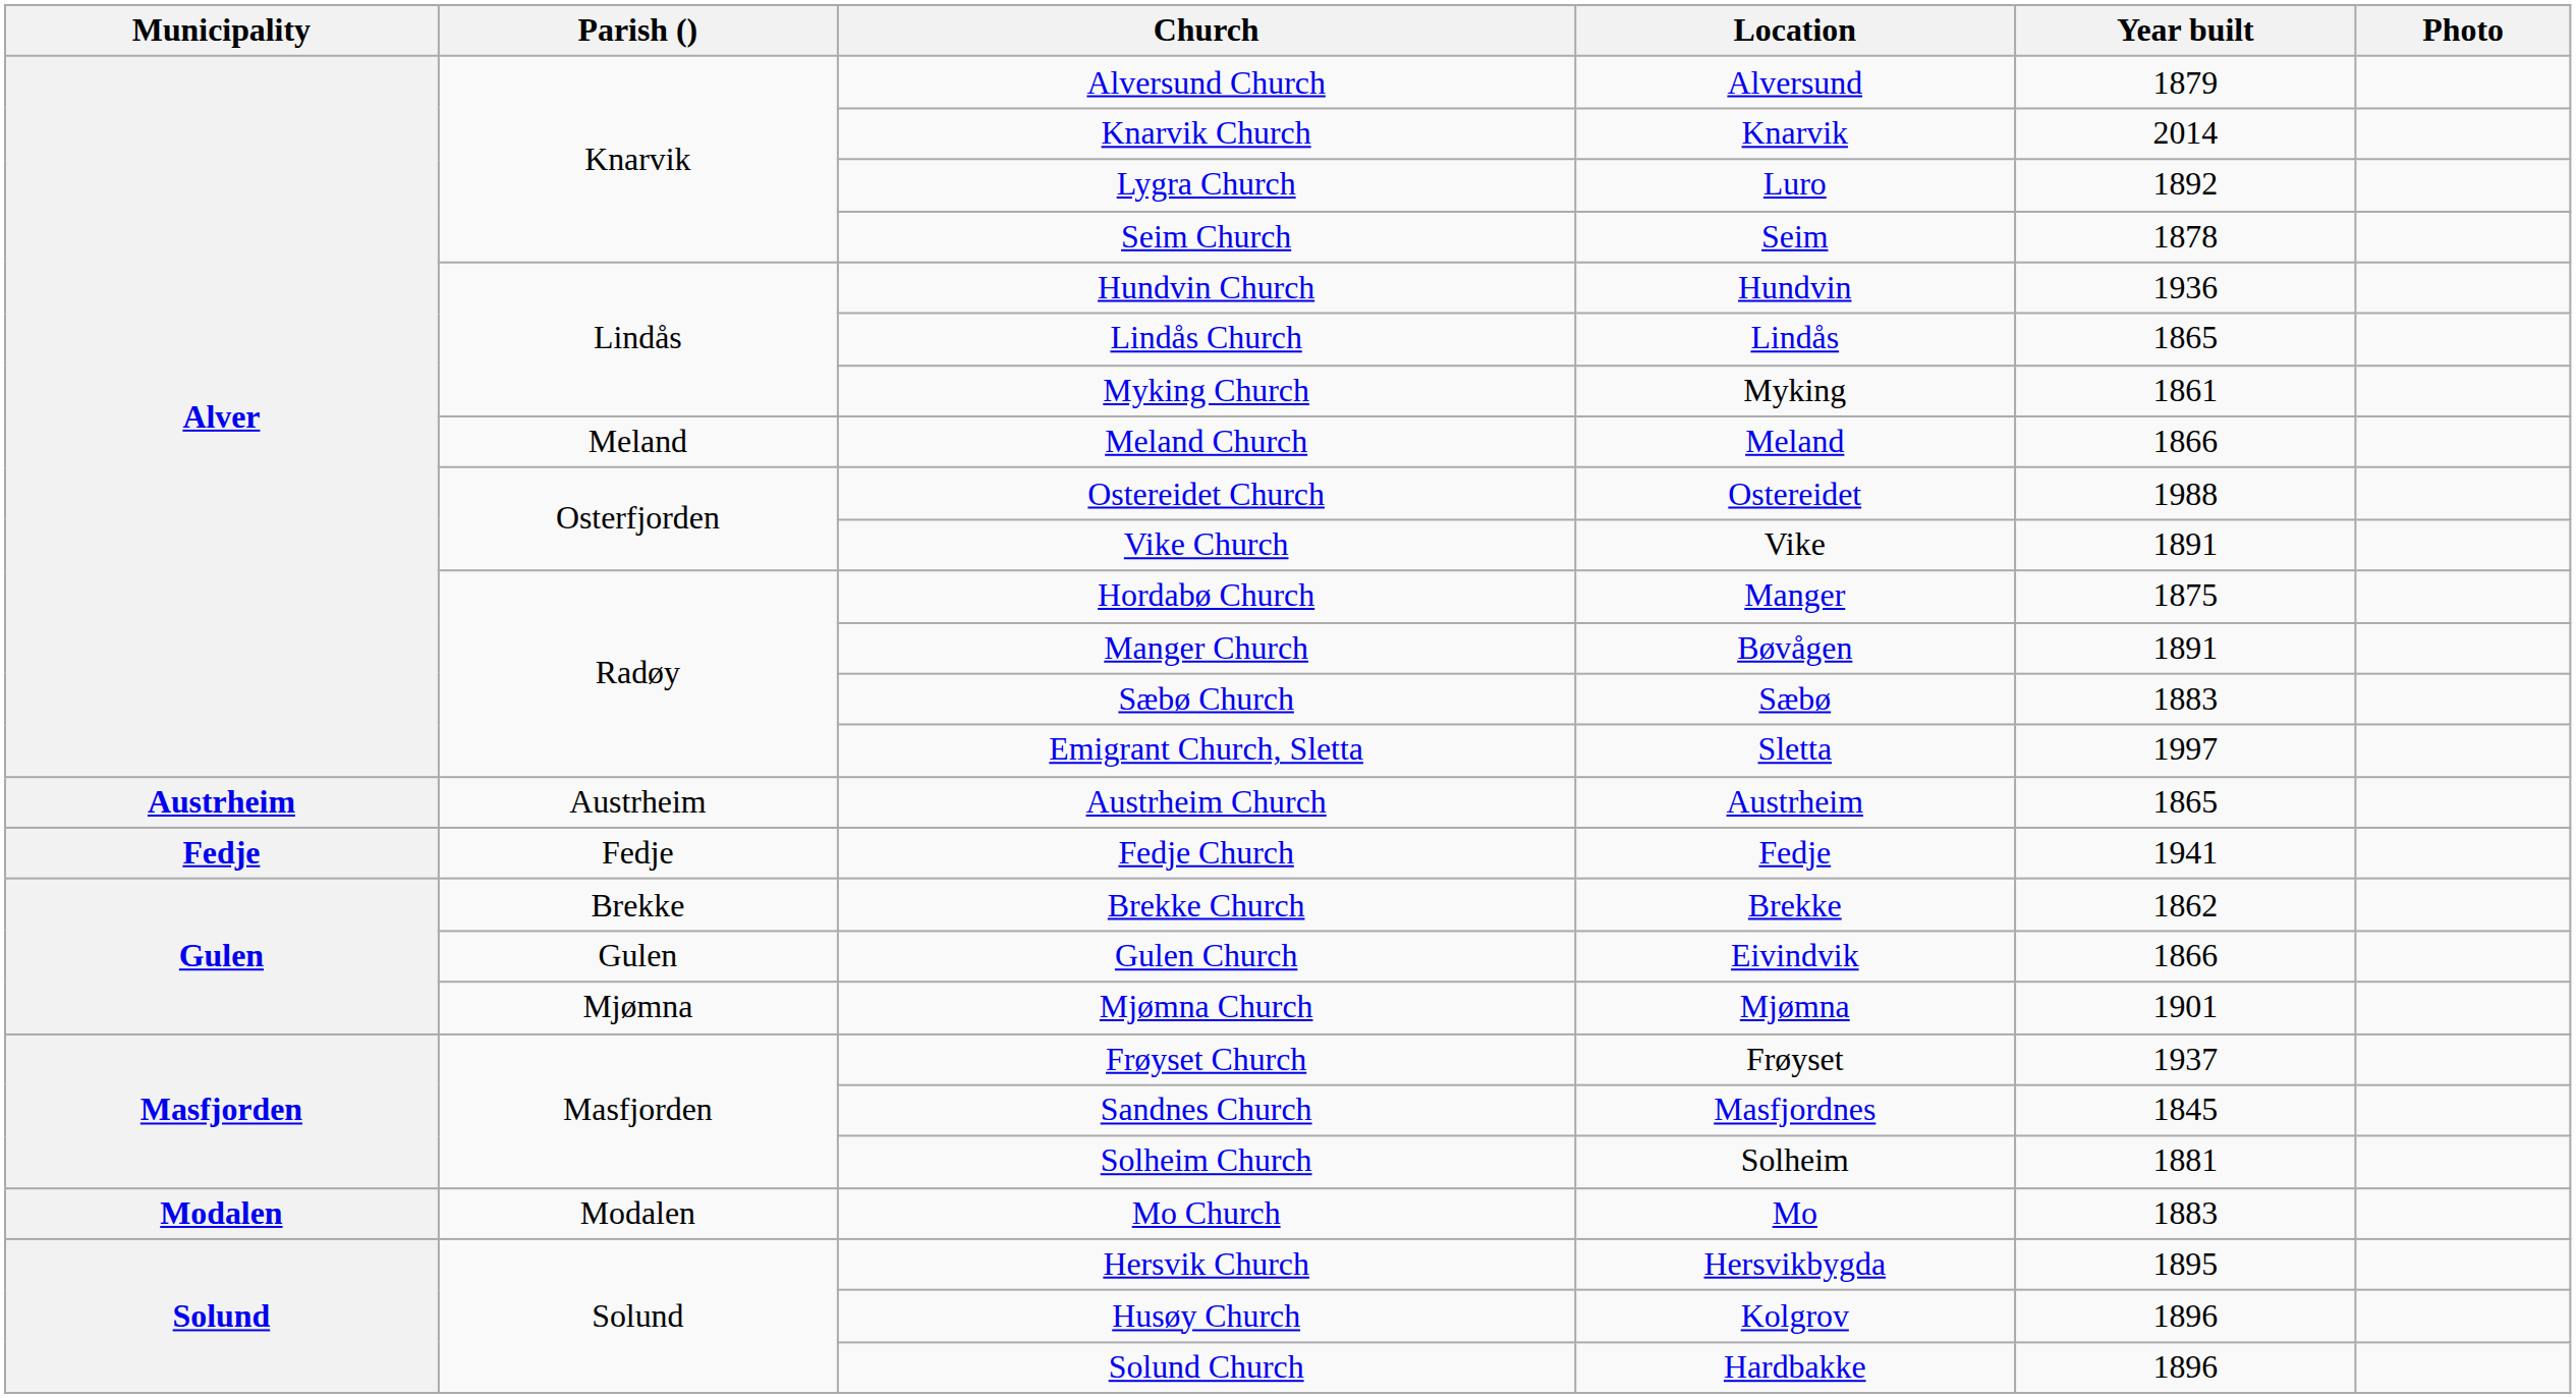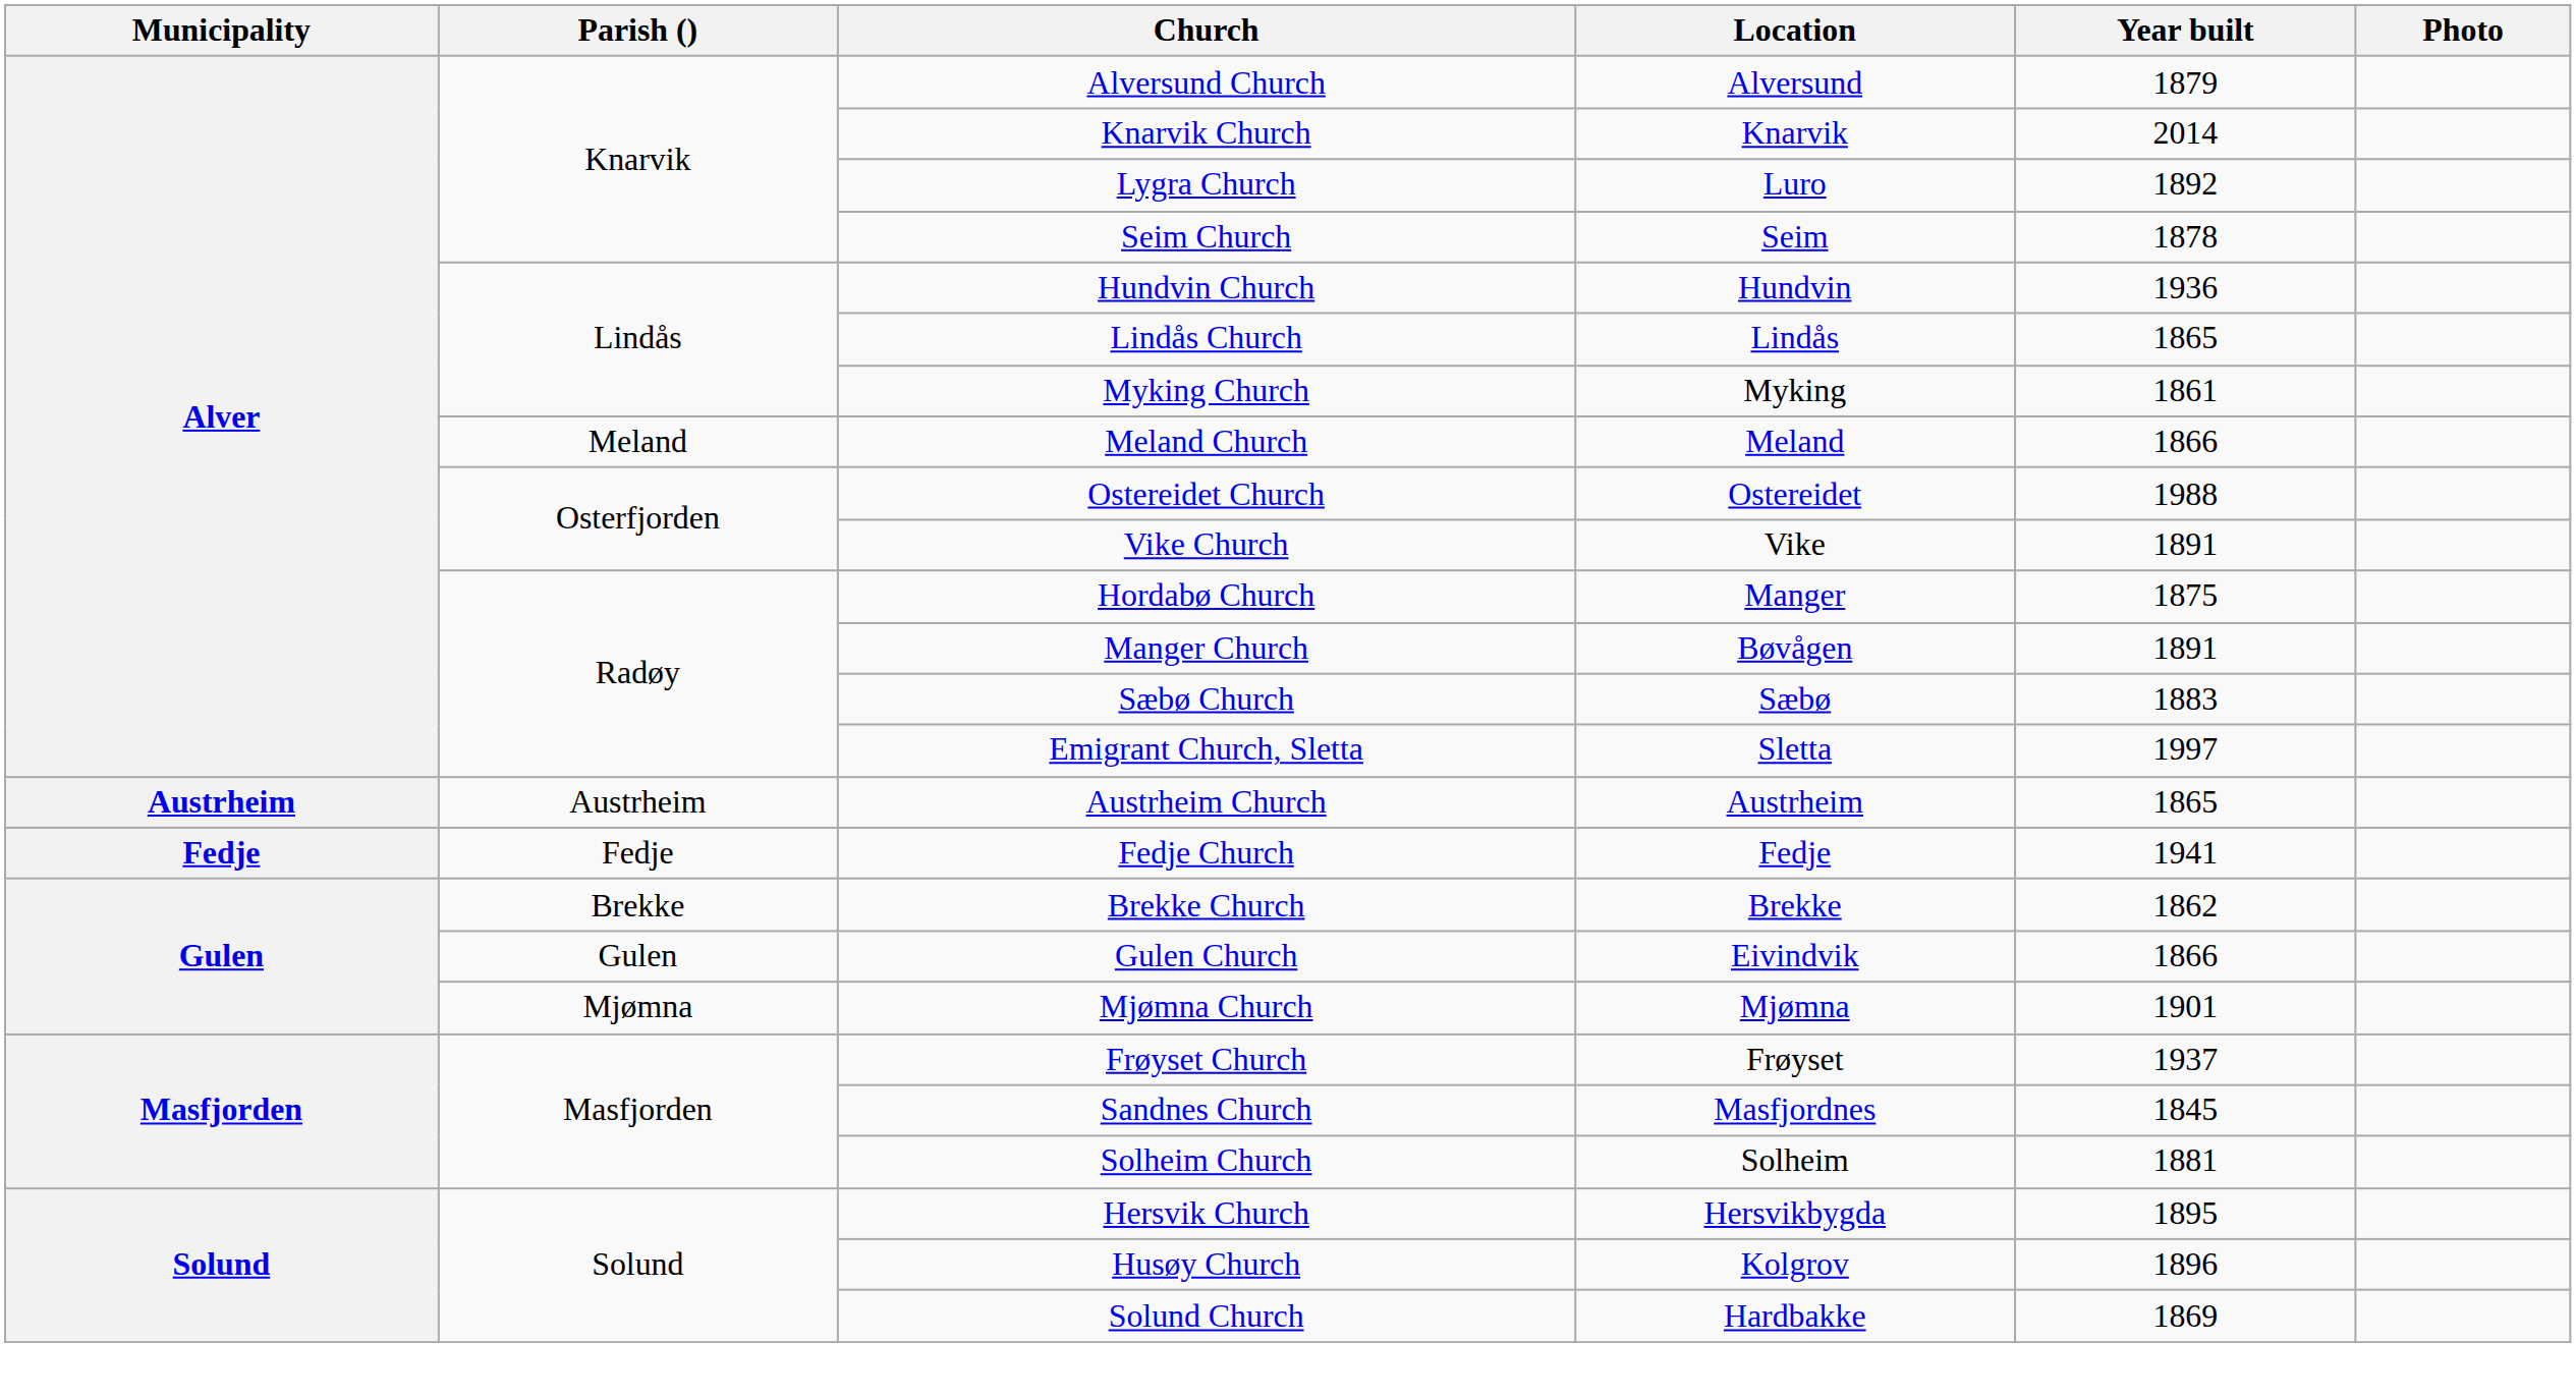- row: Modalen | Modalen | Mo Church | Mo | 1883
Solund Church | Year built: 1896 -> 1869
